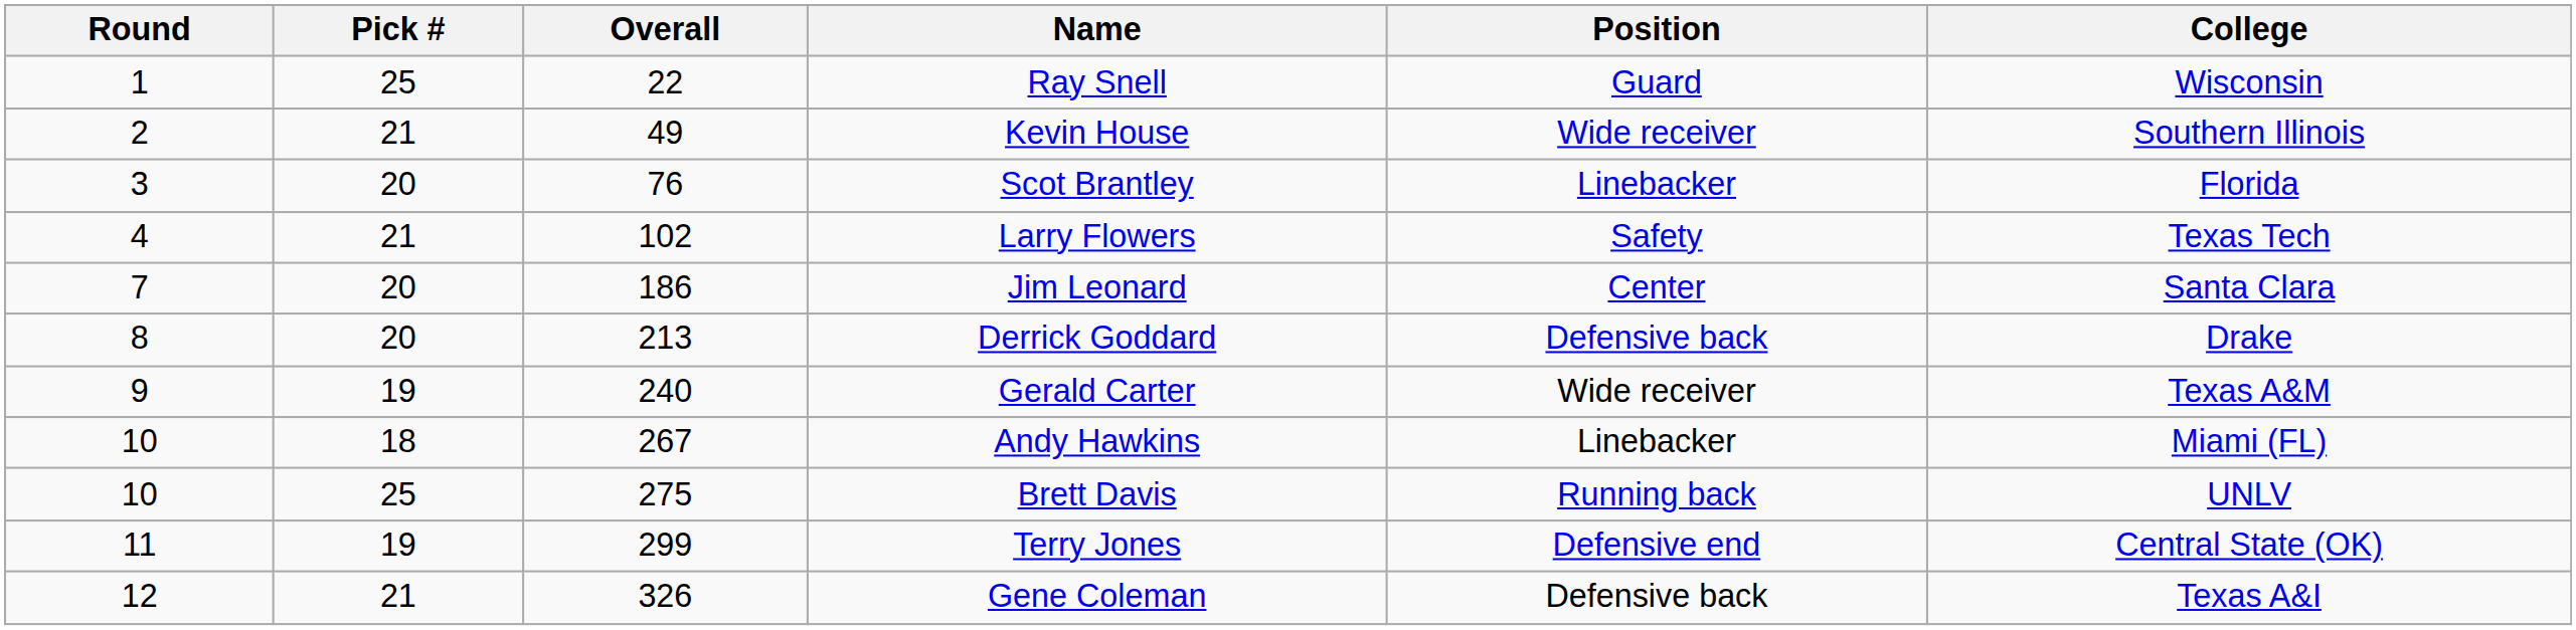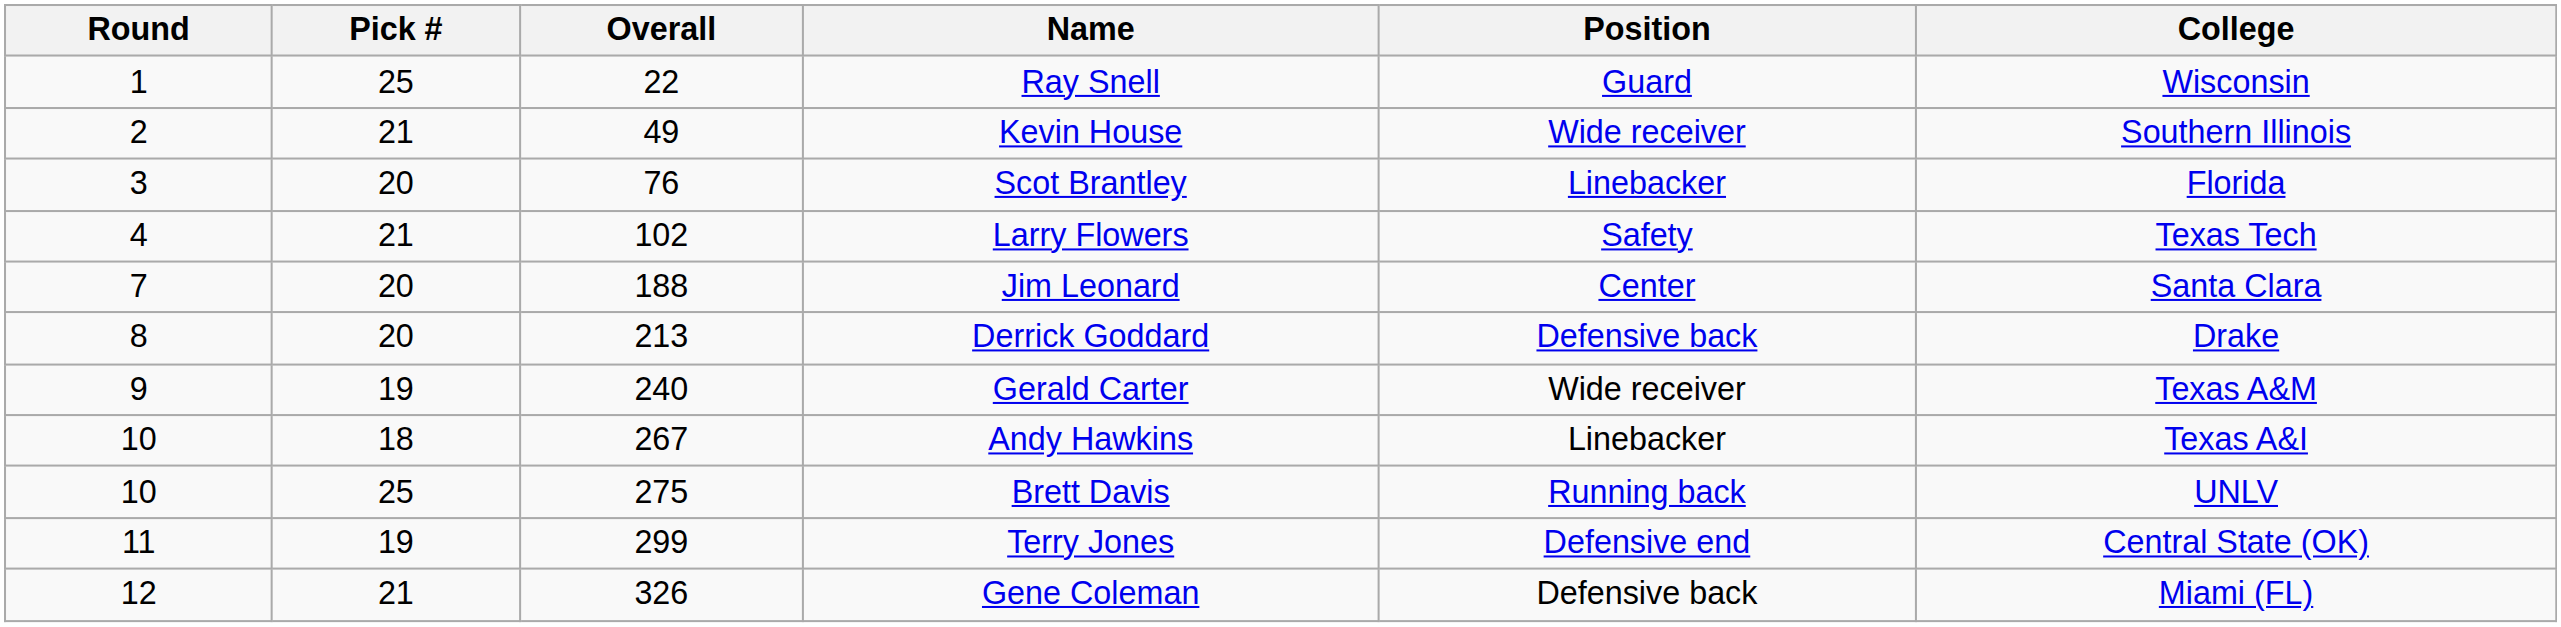Jim Leonard | Overall: 186 -> 188
Andy Hawkins | College: Miami (FL) -> Texas A&I
Gene Coleman | College: Texas A&I -> Miami (FL)
